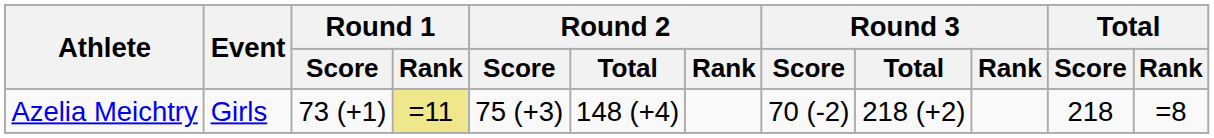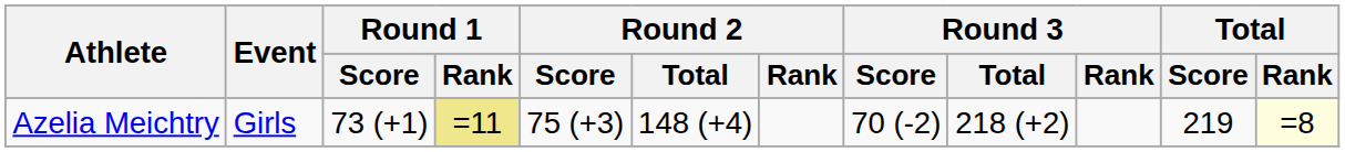Azelia Meichtry | Total / Score: 218 -> 219
Azelia Meichtry | Total / Rank: no background -> lightyellow background
